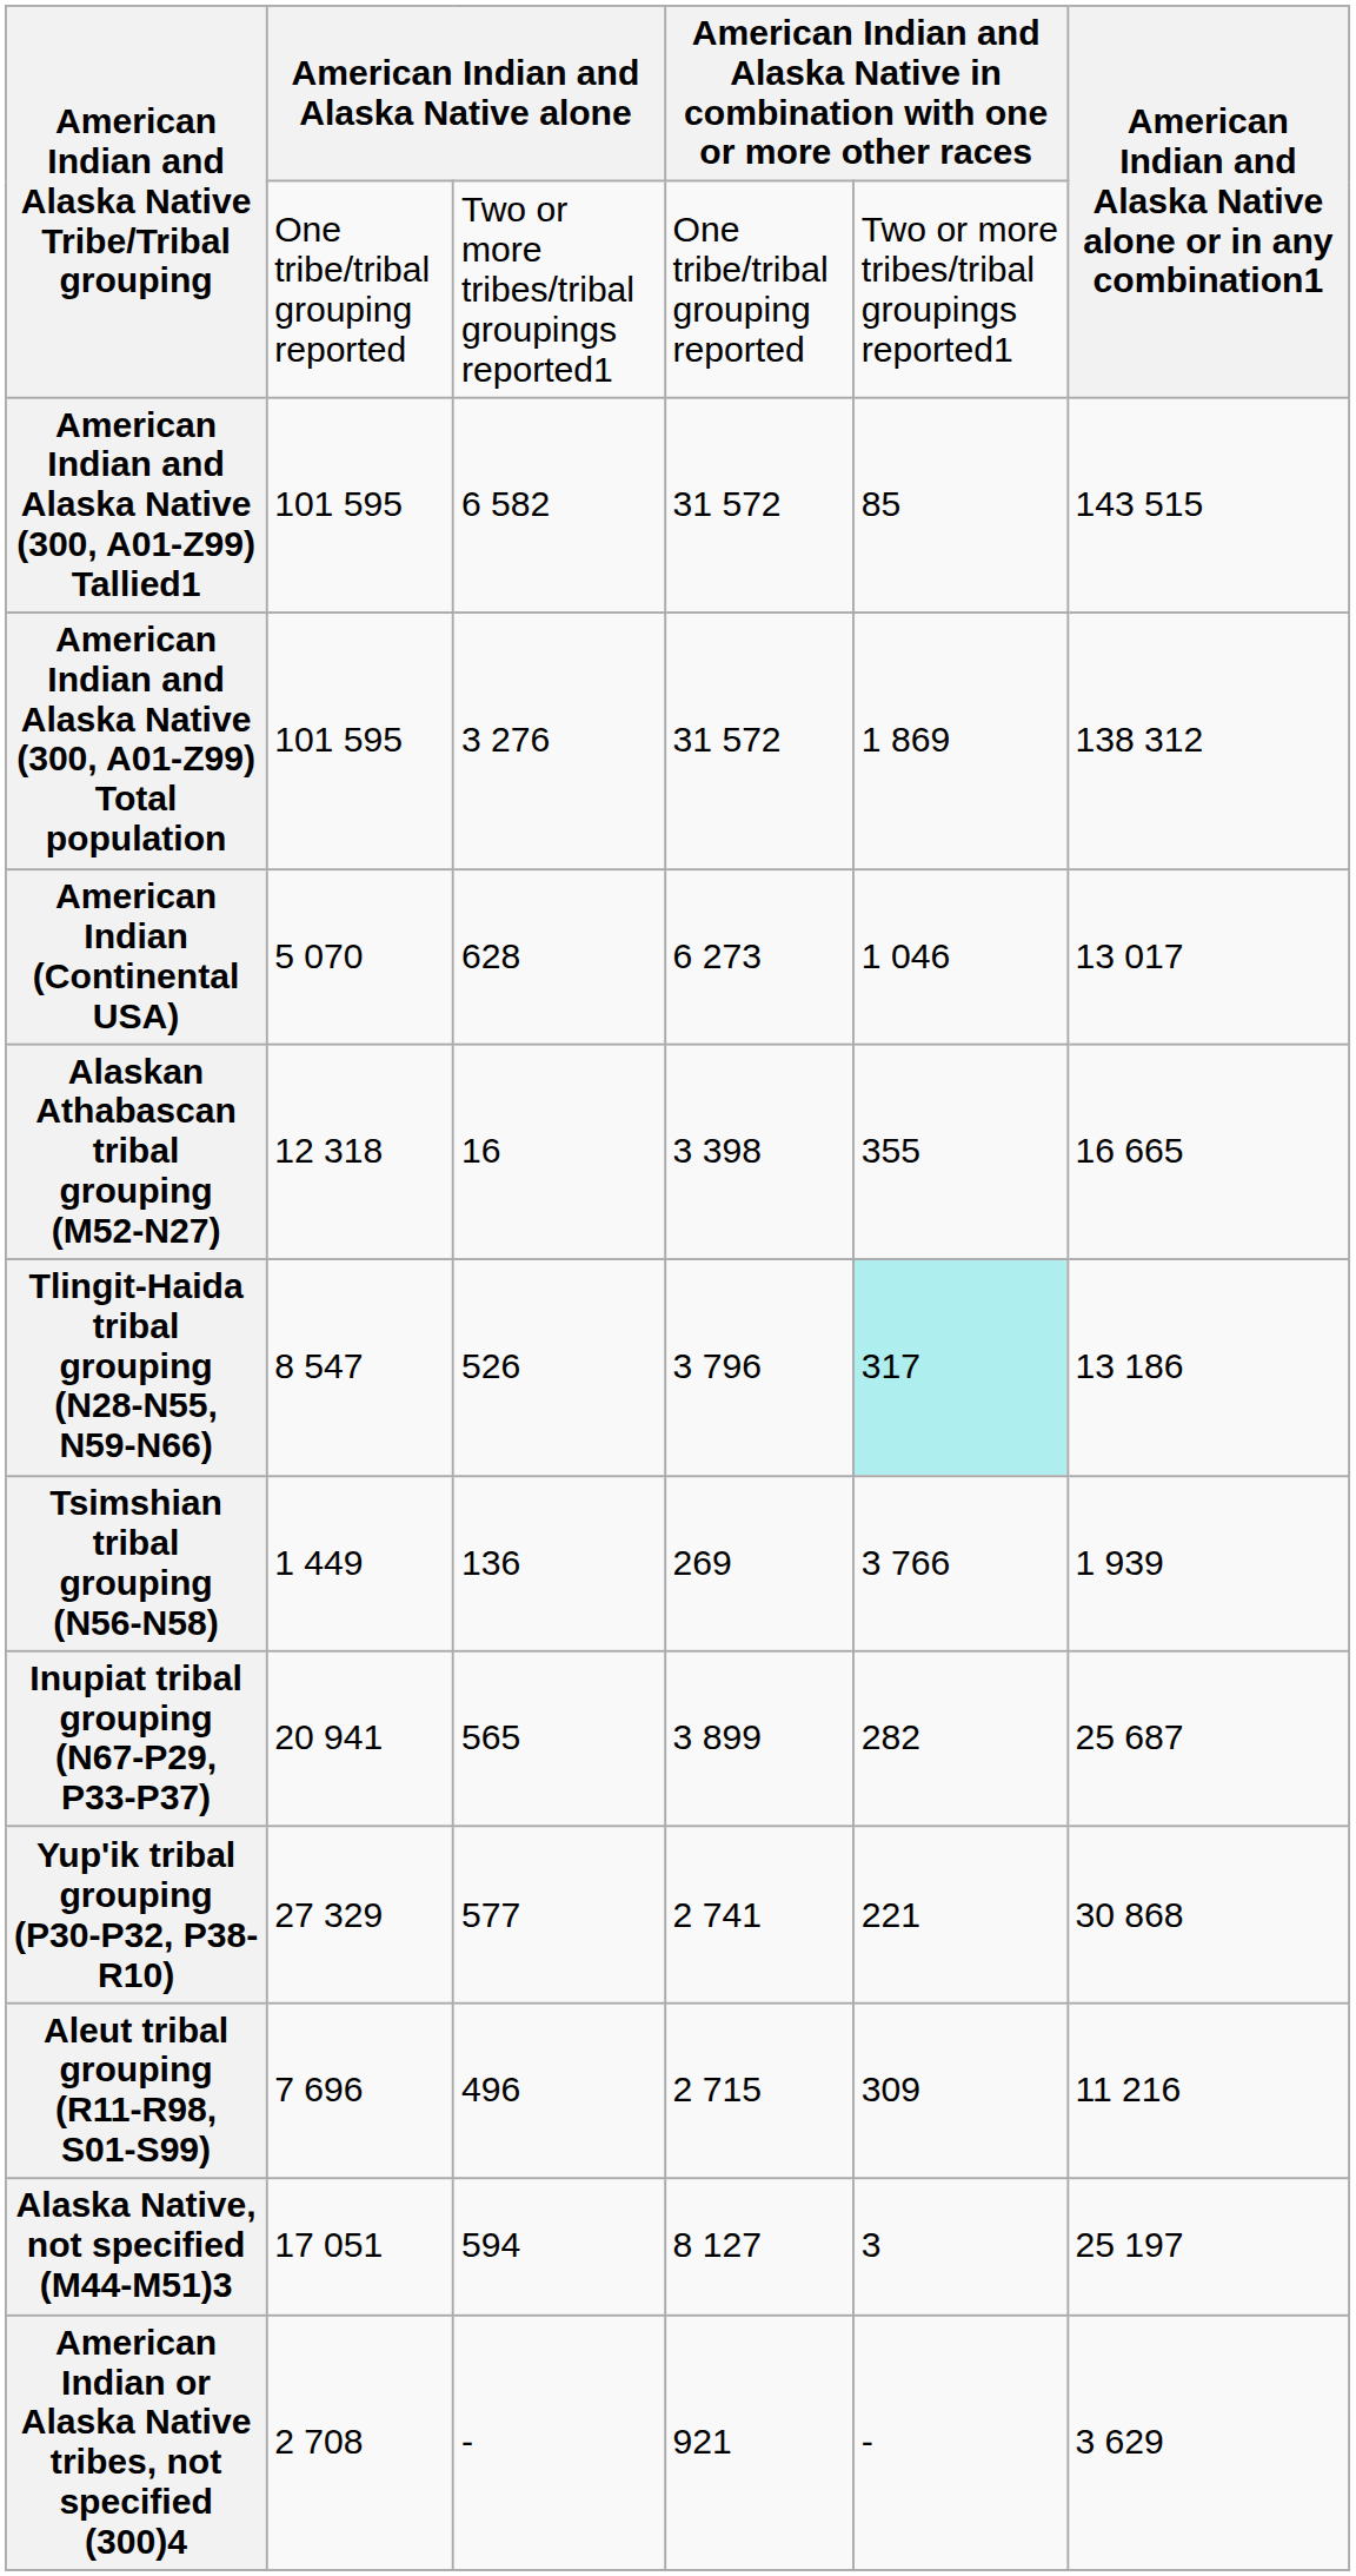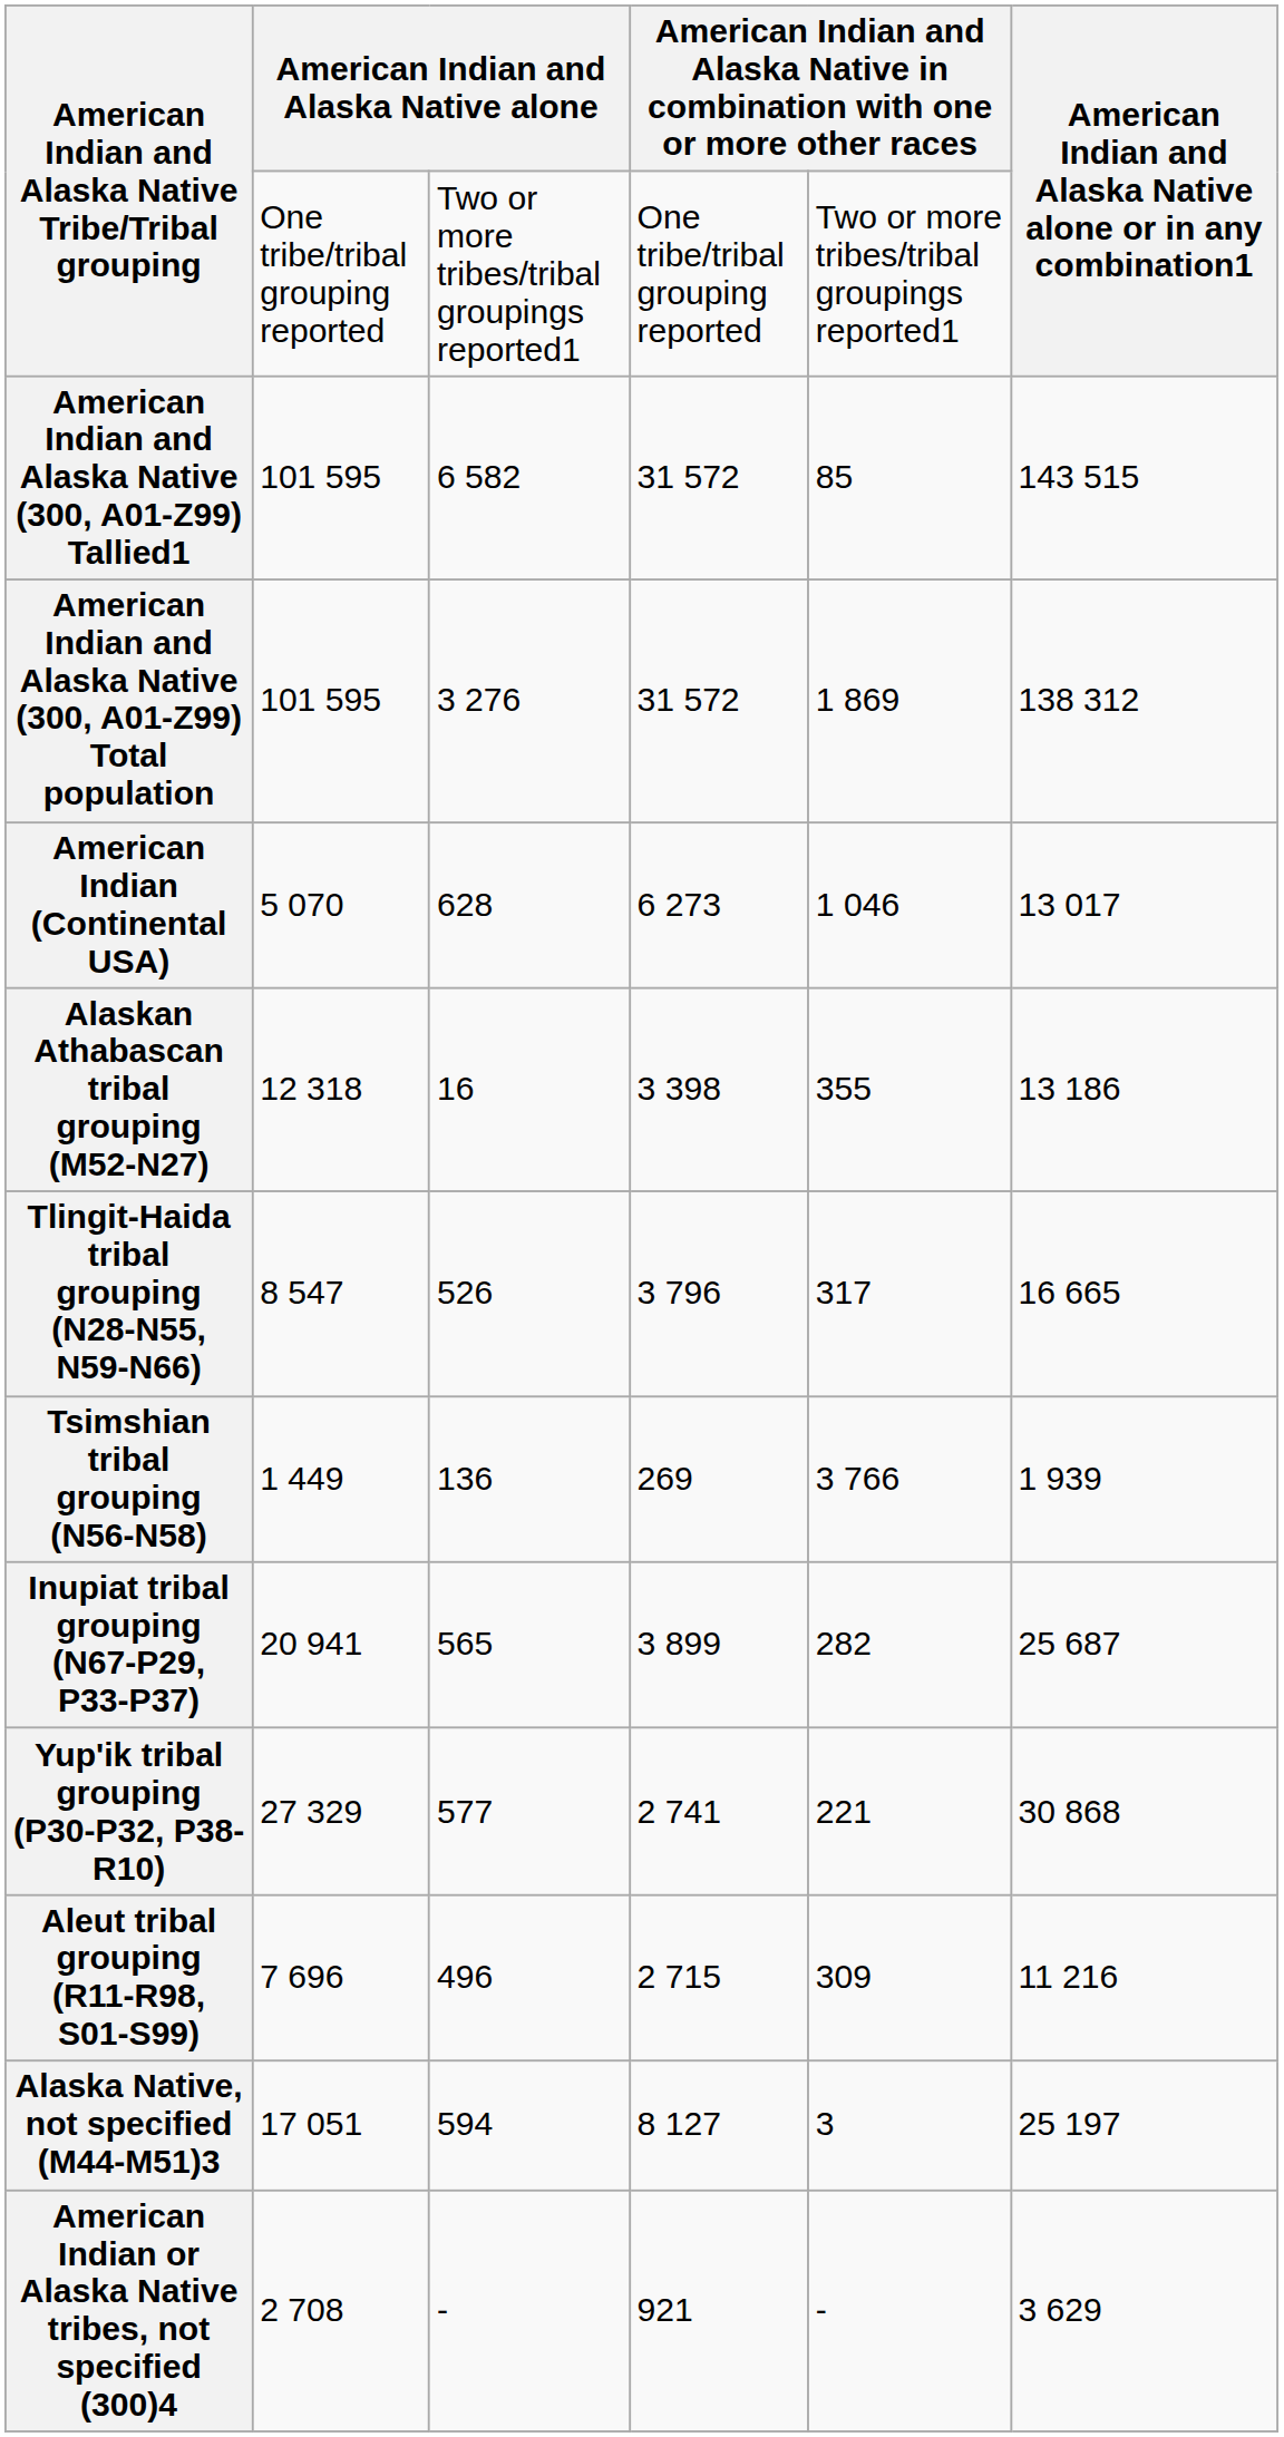Alaskan Athabascan tribal grouping (M52-N27) | column 6: 16 665 -> 13 186
Tlingit-Haida tribal grouping (N28-N55, N59-N66) | column 5: paleturquoise background -> no background
Tlingit-Haida tribal grouping (N28-N55, N59-N66) | column 6: 13 186 -> 16 665
